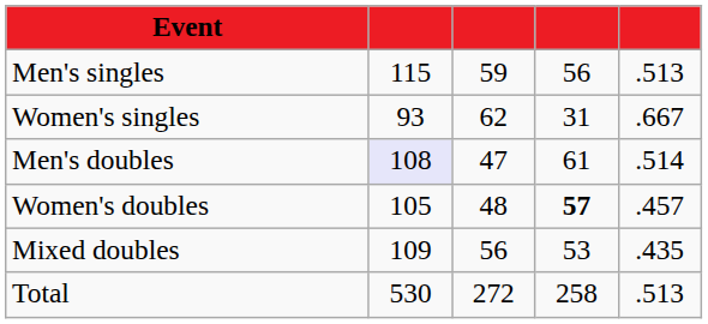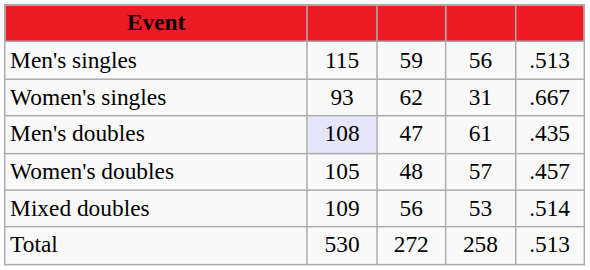Men's doubles | column 5: .514 -> .435
Women's doubles | column 4: bold -> normal
Mixed doubles | column 5: .435 -> .514
